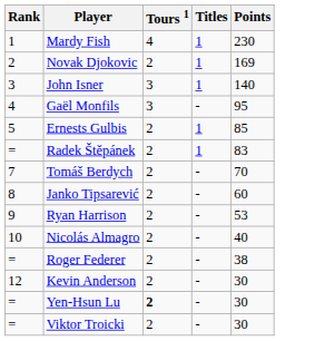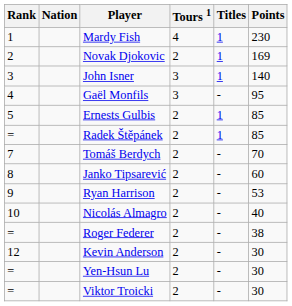+ column: Nation
Radek Štěpánek | Points: 83 -> 85
Yen-Hsun Lu | Tours 1: bold -> normal
